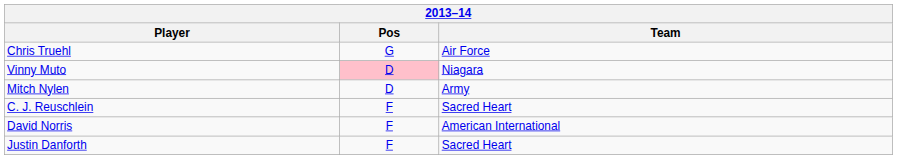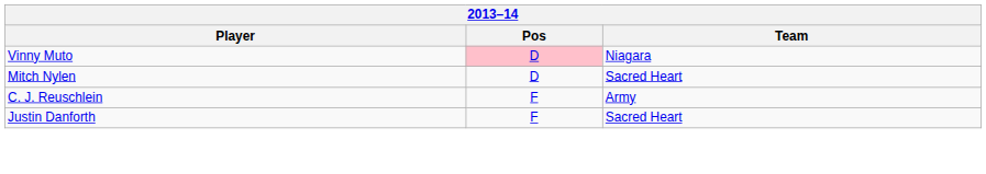- row: Chris Truehl | G | Air Force
Mitch Nylen | Team: Army -> Sacred Heart
C. J. Reuschlein | Team: Sacred Heart -> Army
- row: David Norris | F | American International
